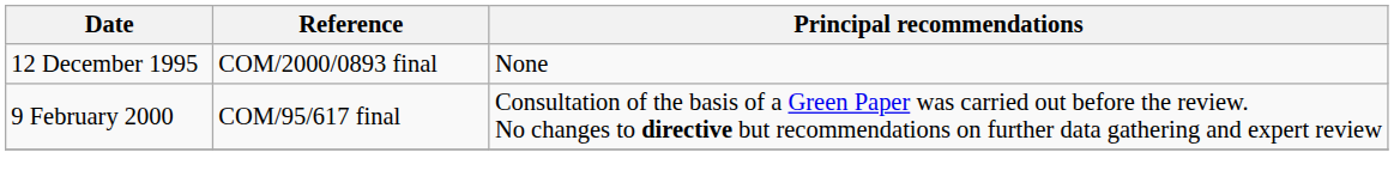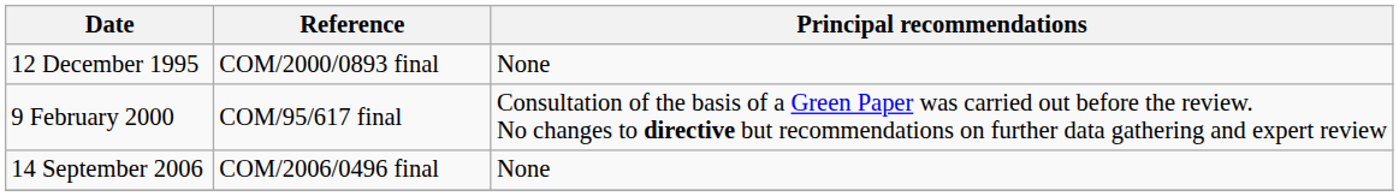+ row: 14 September 2006 | COM/2006/0496 final | None
